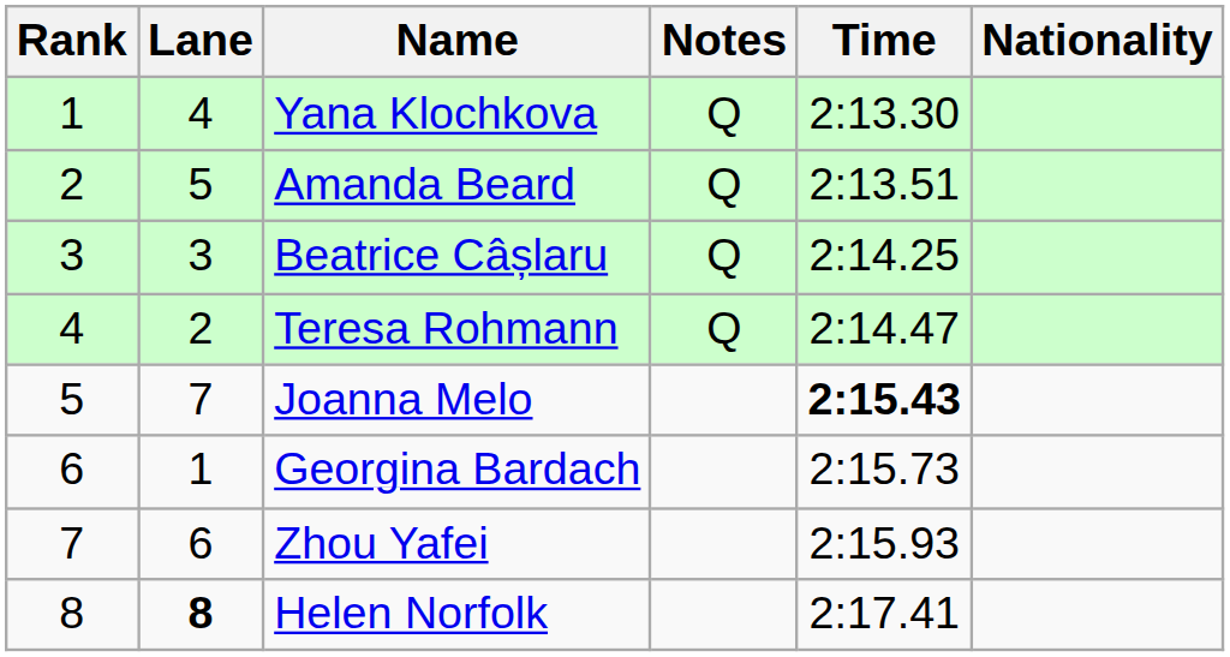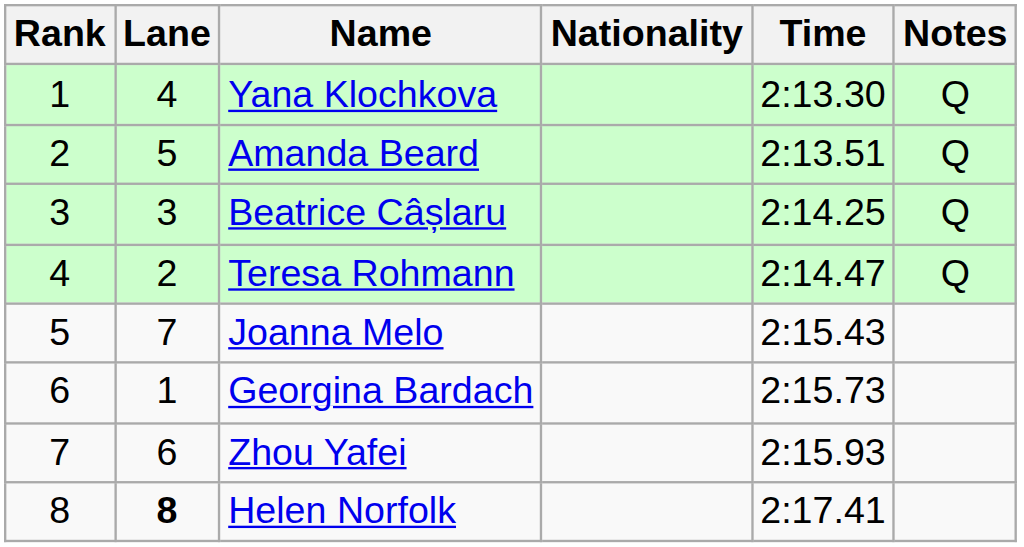columns swapped: Nationality <-> Notes
Joanna Melo | Time: bold -> normal
